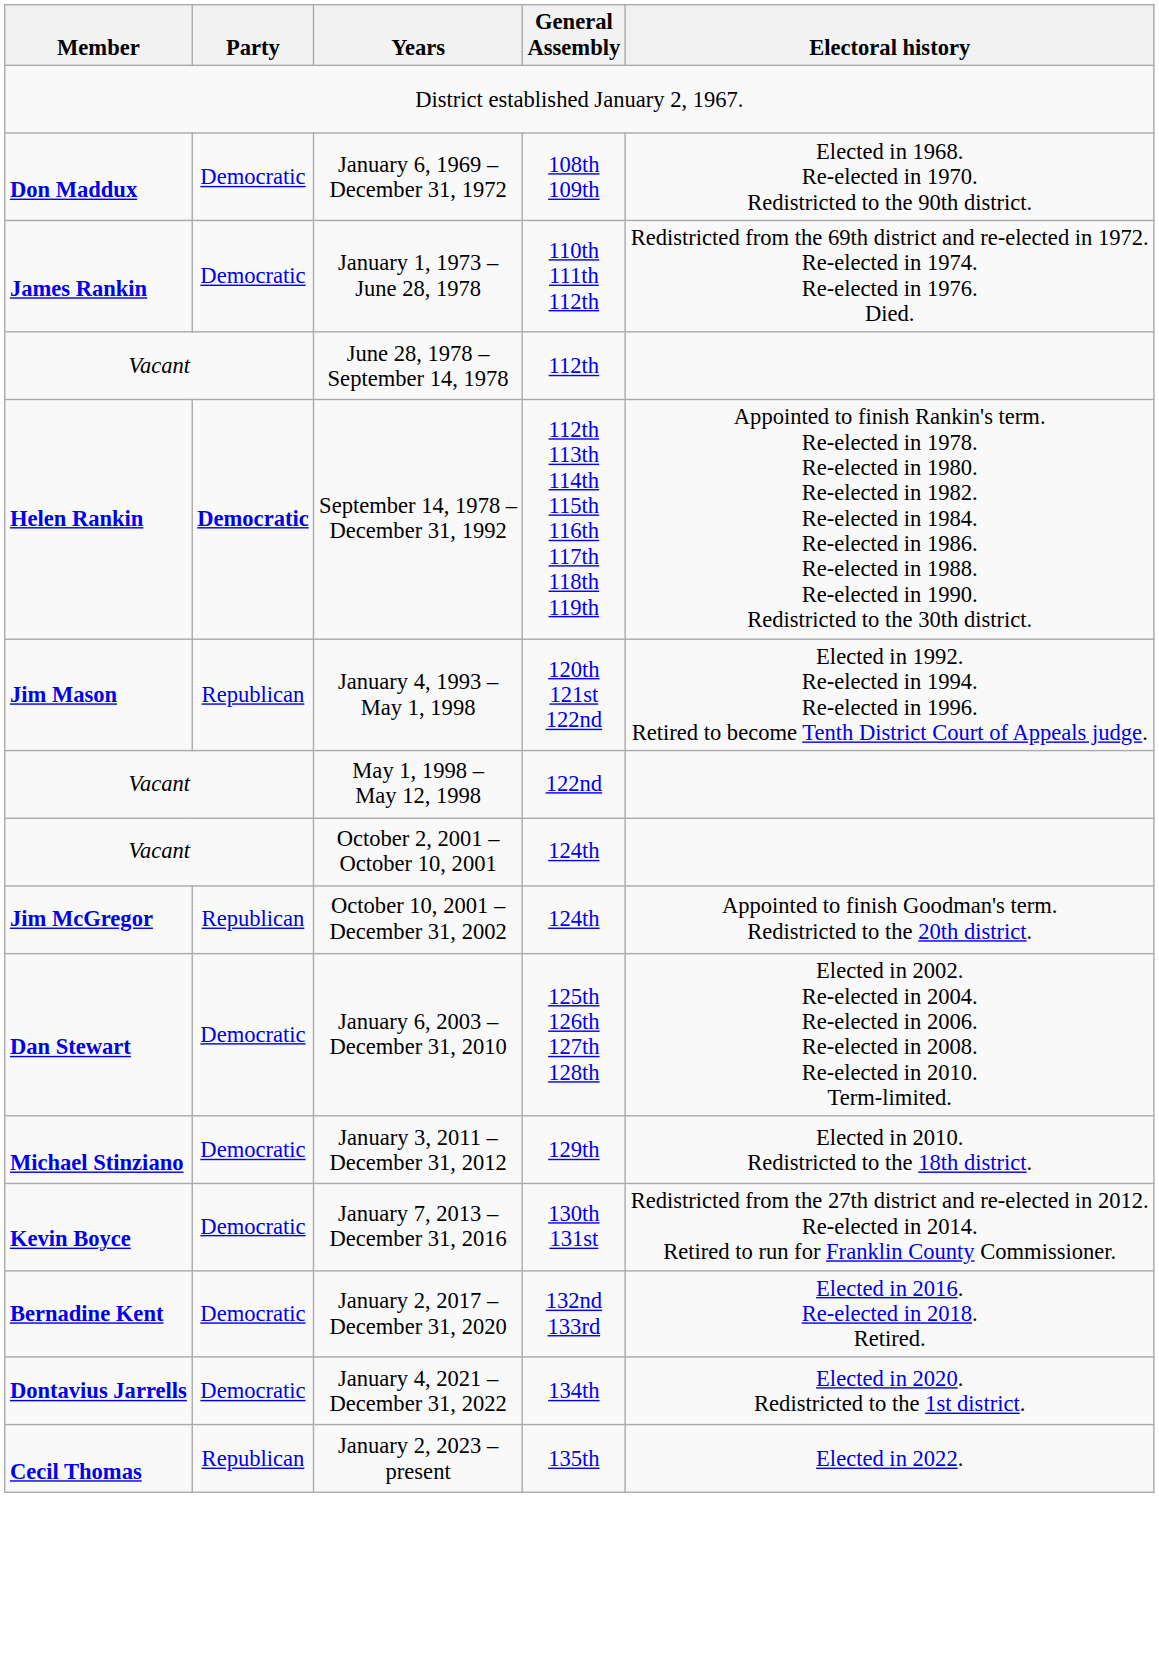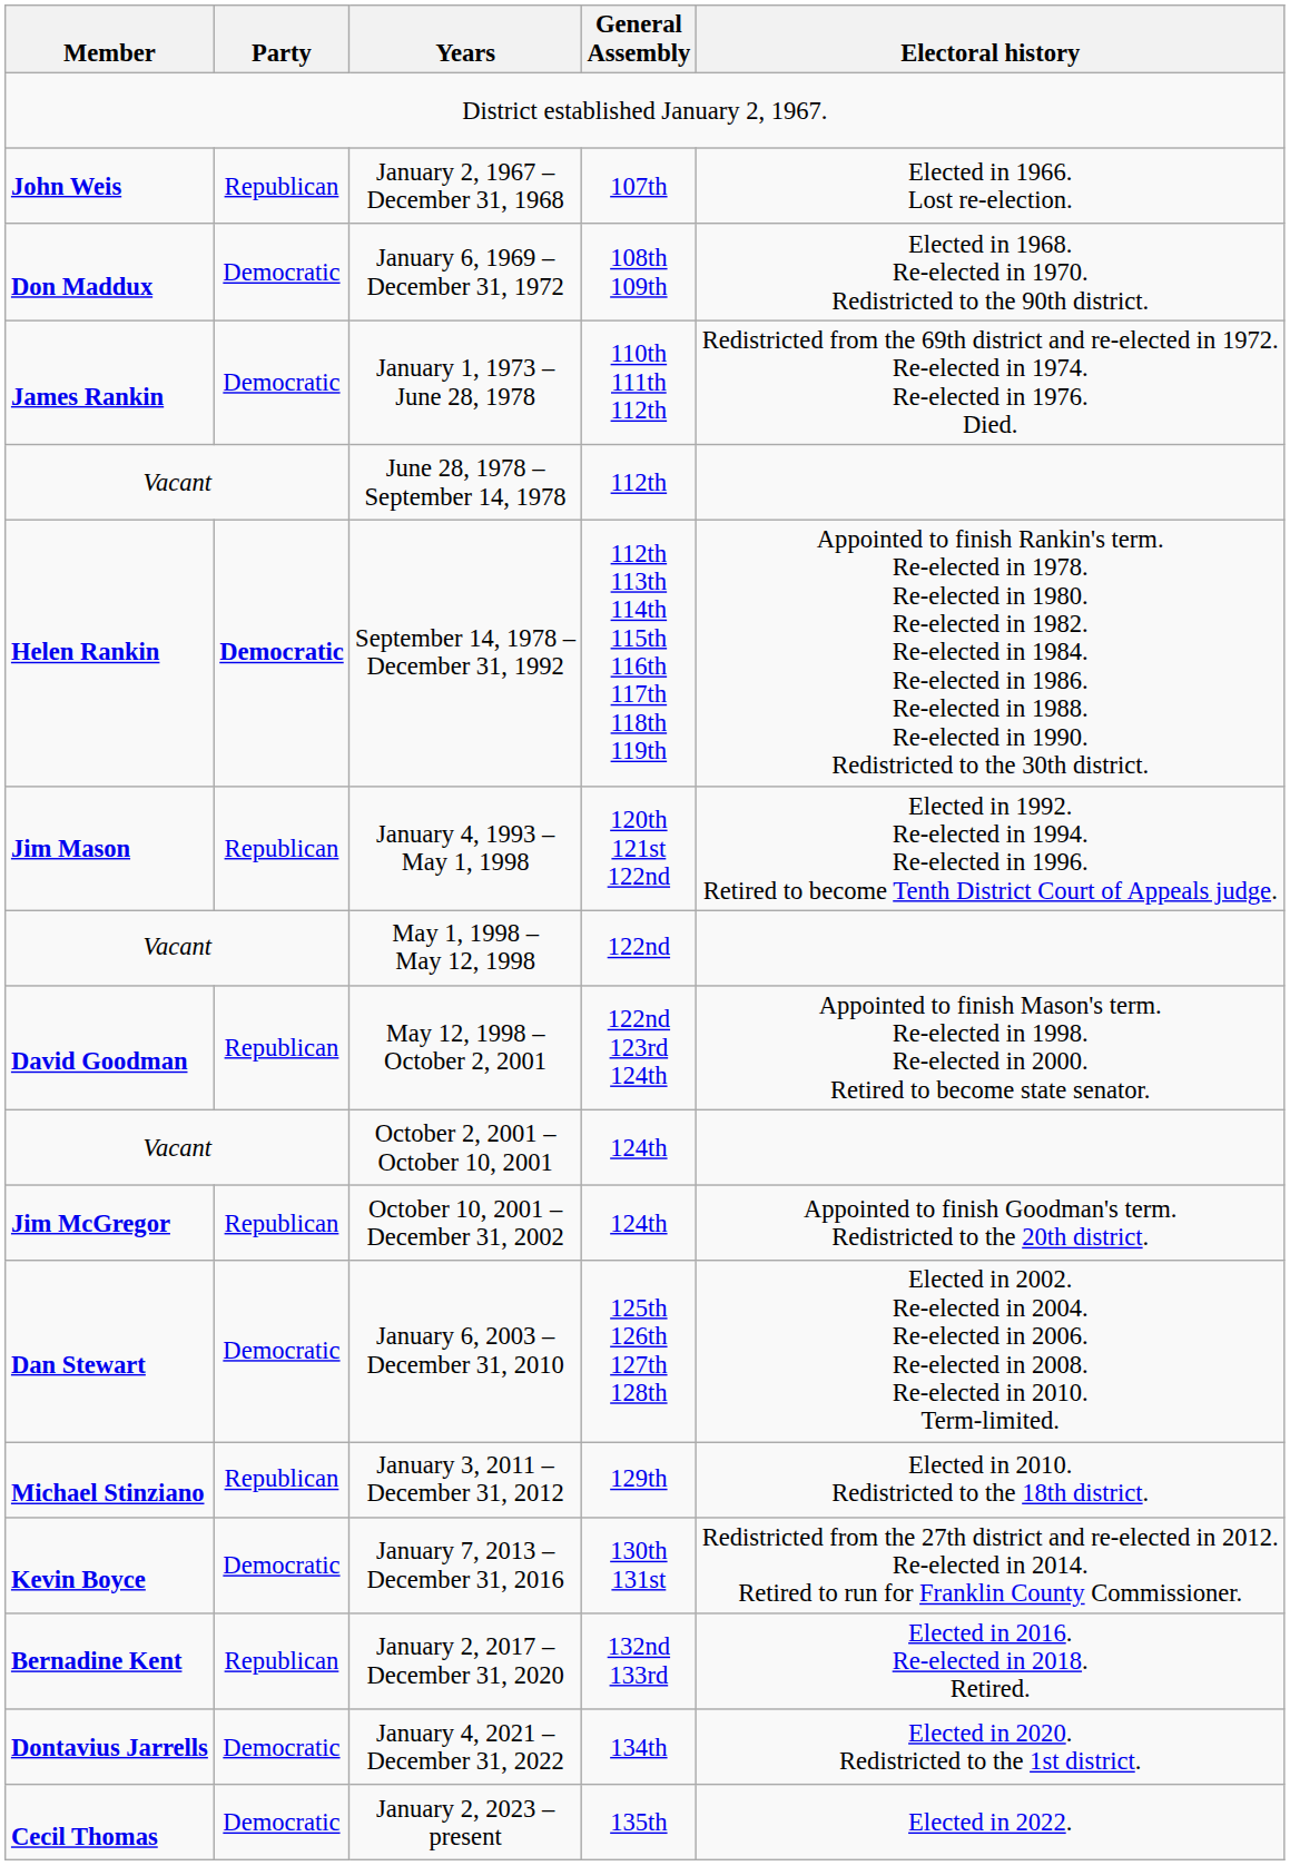+ row: John Weis | Republican | January 2, 1967 – December 31, 1968 | 107th | Elected in 1966. Lost re-election.
+ row: David Goodman | Republican | May 12, 1998 – October 2, 2001 | 122nd 123rd 124th | Appointed to finish Mason's term. Re-elected in 1998. Re-elected in 2000. Retired to become state senator.
January 3, 2011 – December 31, 2012 | Party: Democratic -> Republican
January 2, 2017 – December 31, 2020 | Party: Democratic -> Republican
January 2, 2023 – present | Party: Republican -> Democratic
